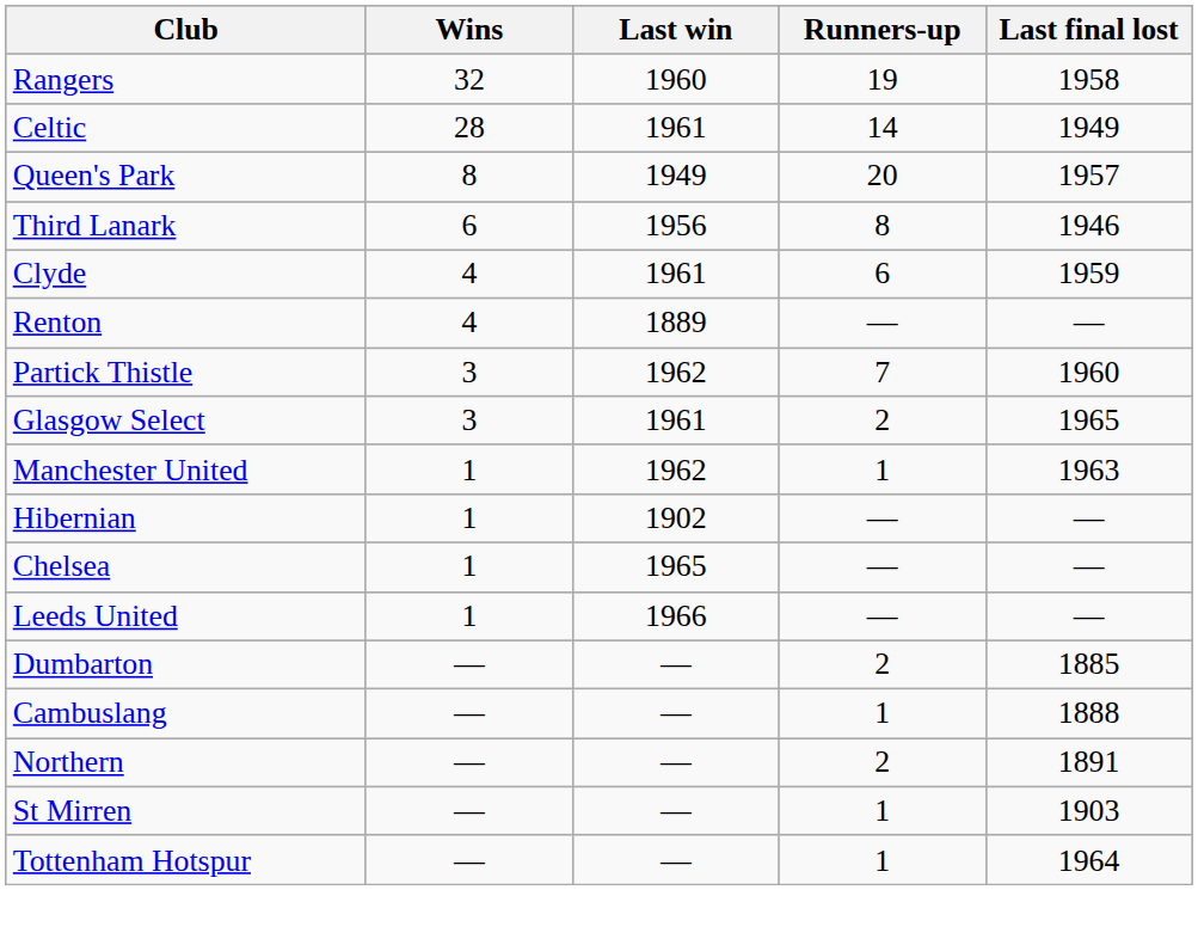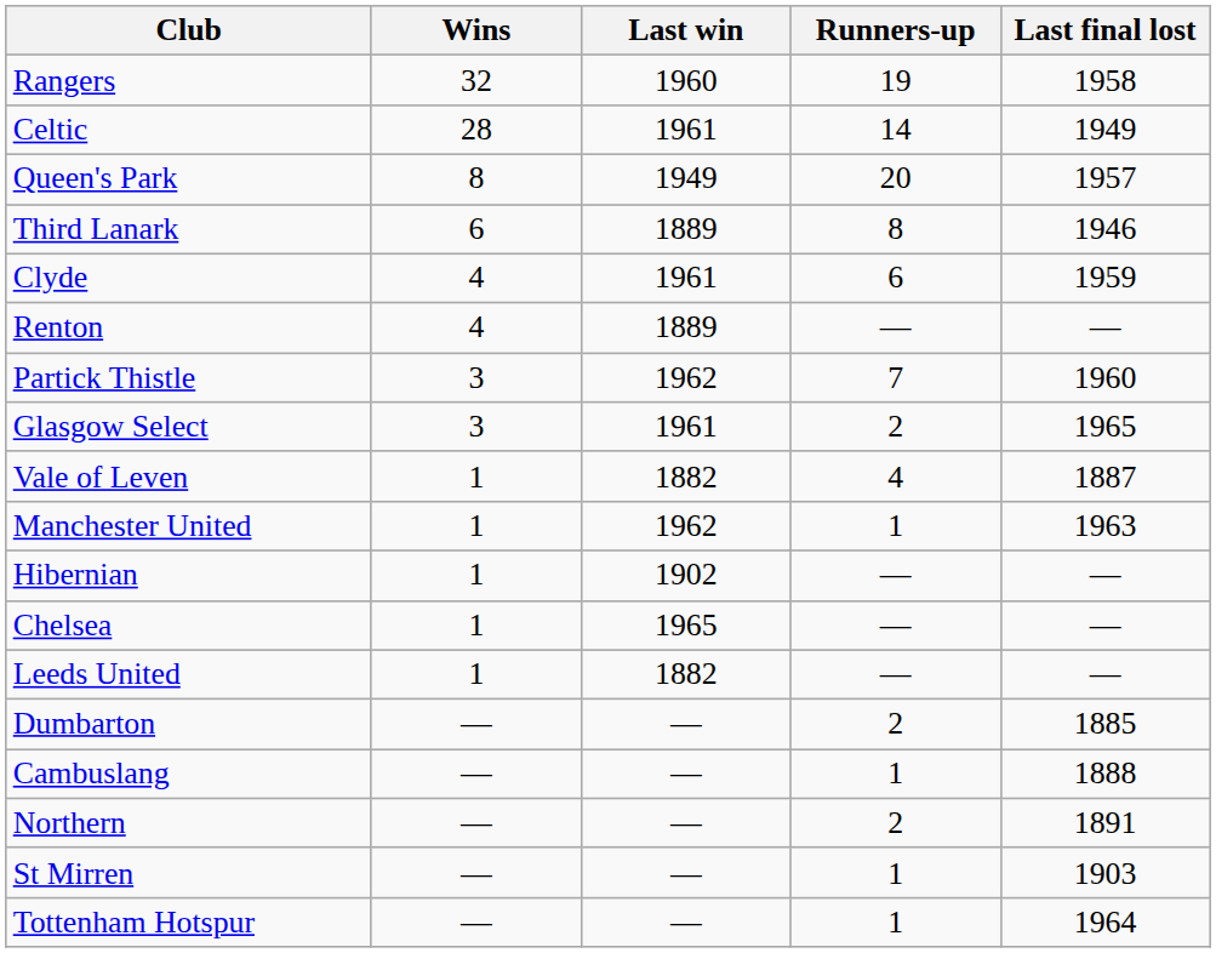Third Lanark | Last win: 1956 -> 1889
+ row: Vale of Leven | 1 | 1882 | 4 | 1887
Leeds United | Last win: 1966 -> 1882
